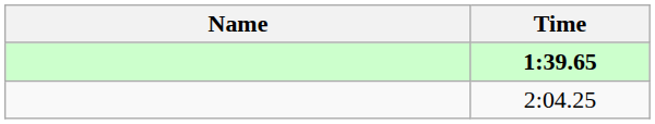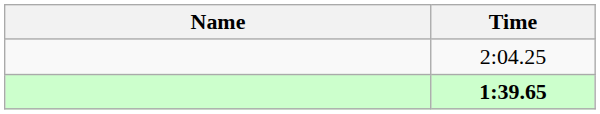rows swapped: 1:39.65 <-> 2:04.25
